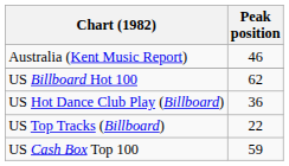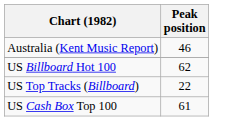- row: US Hot Dance Club Play (Billboard) | 36
US Cash Box Top 100 | Peak position: 59 -> 61
